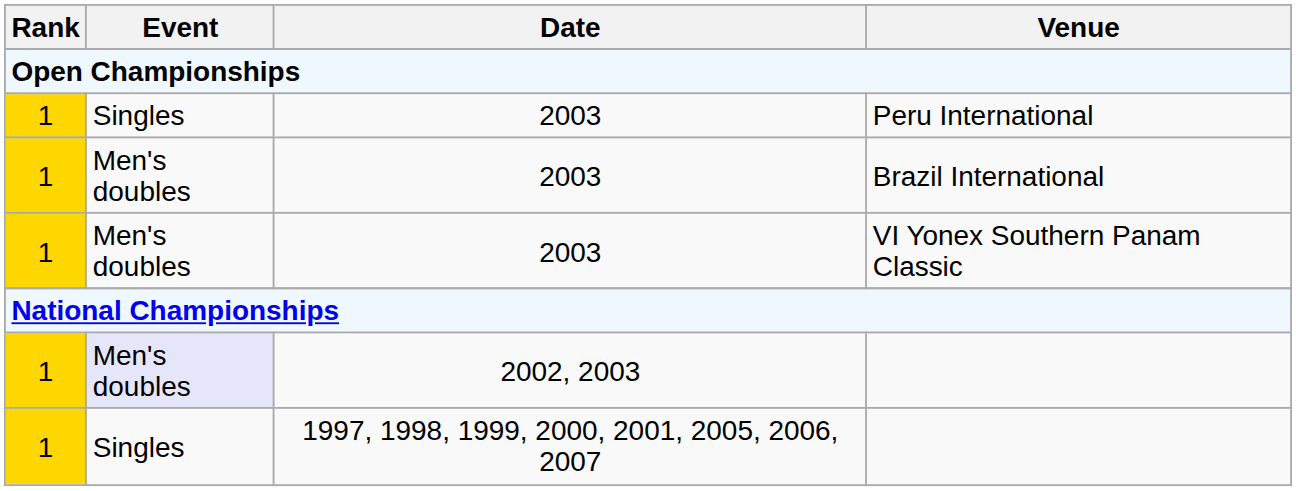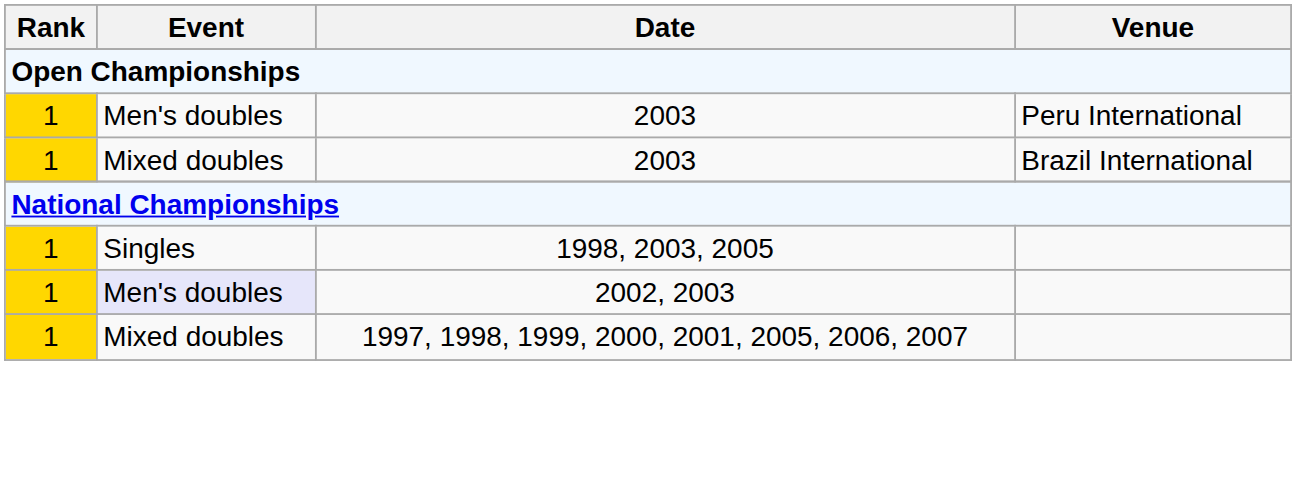2003 / Peru International | Event: Singles -> Men's doubles
2003 / Brazil International | Event: Men's doubles -> Mixed doubles
- row: 1 | Men's doubles | 2003 | VI Yonex Southern Panam Classic
+ row: 1 | Singles | 1998, 2003, 2005
1997, 1998, 1999, 2000, 2001, 2005, 2006, 2007 | Event: Singles -> Mixed doubles
